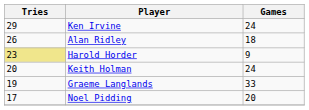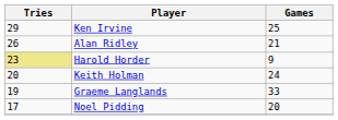Ken Irvine | Games: 24 -> 25
Alan Ridley | Games: 18 -> 21
